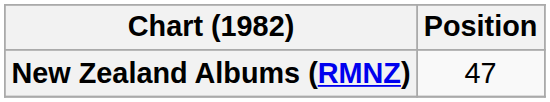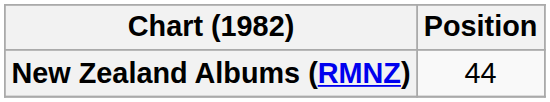New Zealand Albums (RMNZ) | Position: 47 -> 44
